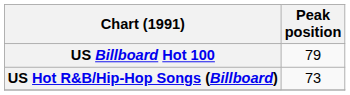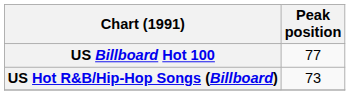US Billboard Hot 100 | Peak position: 79 -> 77
